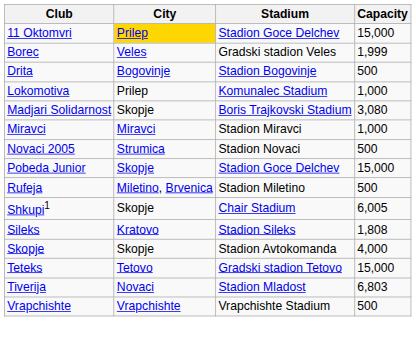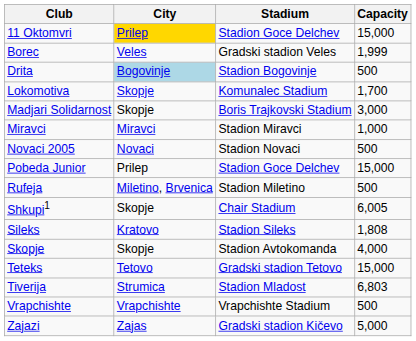Drita | City: no background -> lightblue background
Lokomotiva | City: Prilep -> Skopje
Lokomotiva | Capacity: 1,000 -> 1,700
Madjari Solidarnost | Capacity: 3,080 -> 3,000
Novaci 2005 | City: Strumica -> Novaci
Pobeda Junior | City: Skopje -> Prilep
Tiverija | City: Novaci -> Strumica
+ row: Zajazi | Zajas | Gradski stadion Kičevo | 5,000
